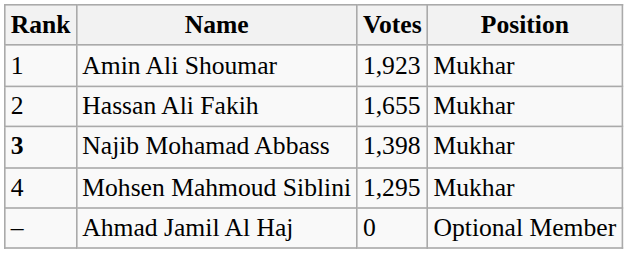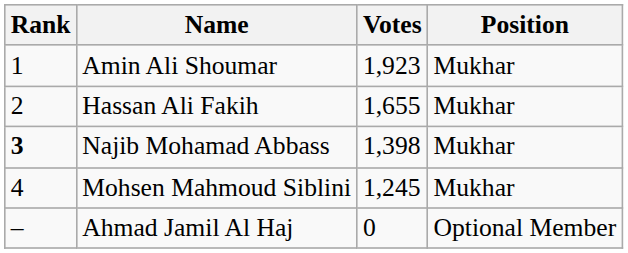Mohsen Mahmoud Siblini | Votes: 1,295 -> 1,245
